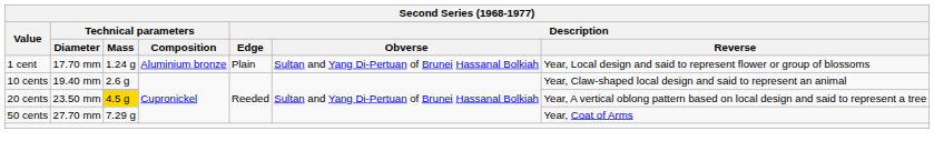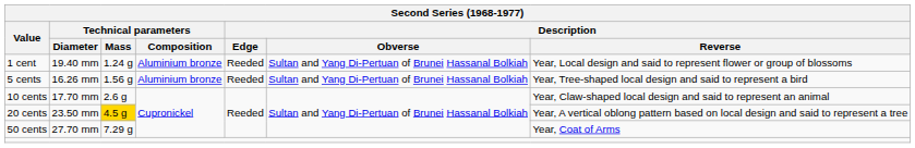1 cent | Technical parameters / Diameter: 17.70 mm -> 19.40 mm
1 cent | Description / Edge: Plain -> Reeded
+ row: 5 cents | 16.26 mm | 1.56 g | Aluminium bronze | Reeded | Sultan and Yang Di-Pertuan of Brunei Hassanal Bolkiah | Year, Tree-shaped local design and said to represent a bird
10 cents | Technical parameters / Diameter: 19.40 mm -> 17.70 mm
